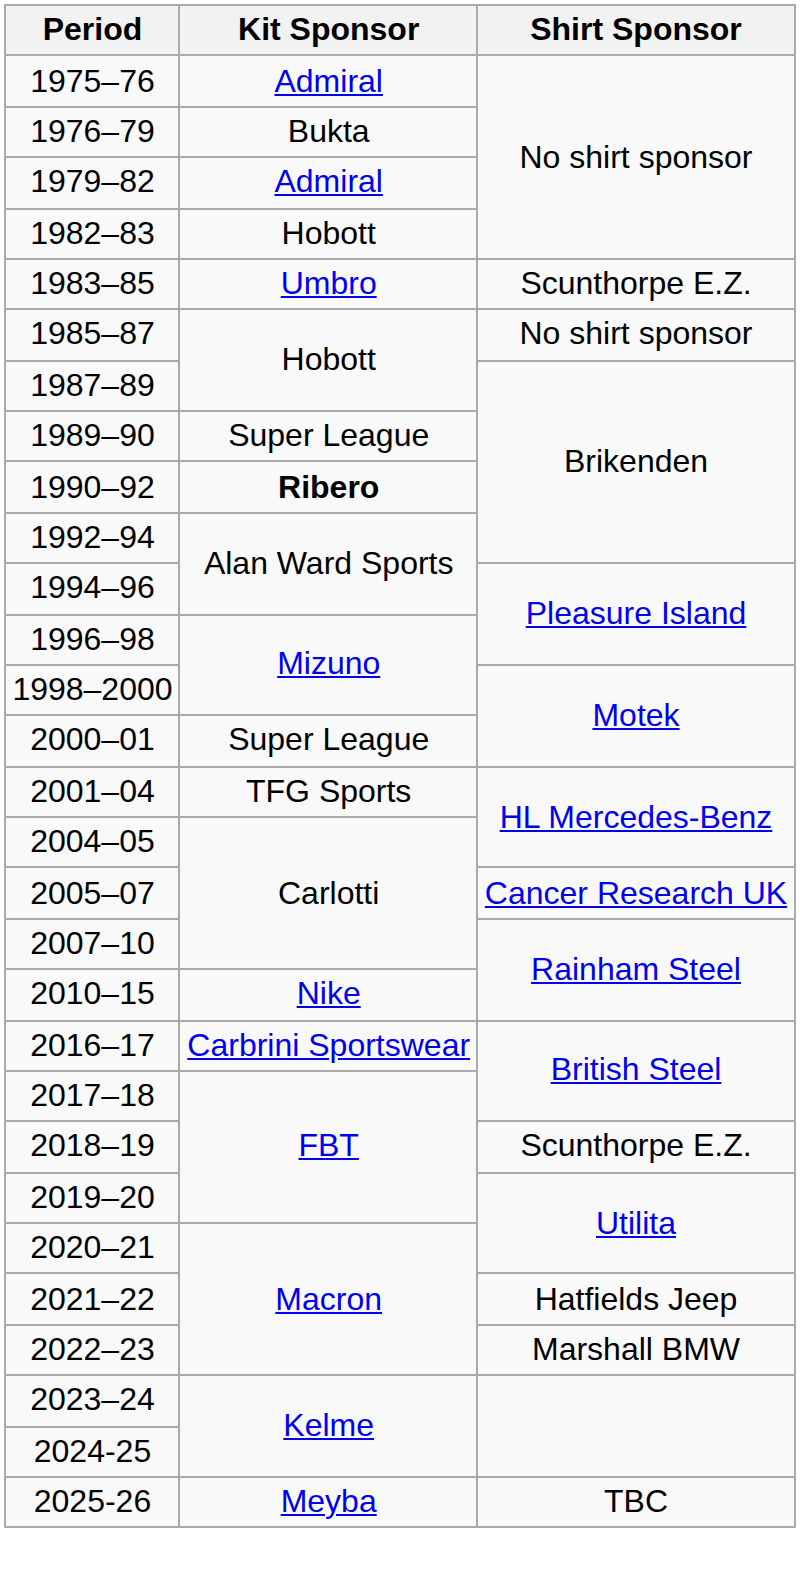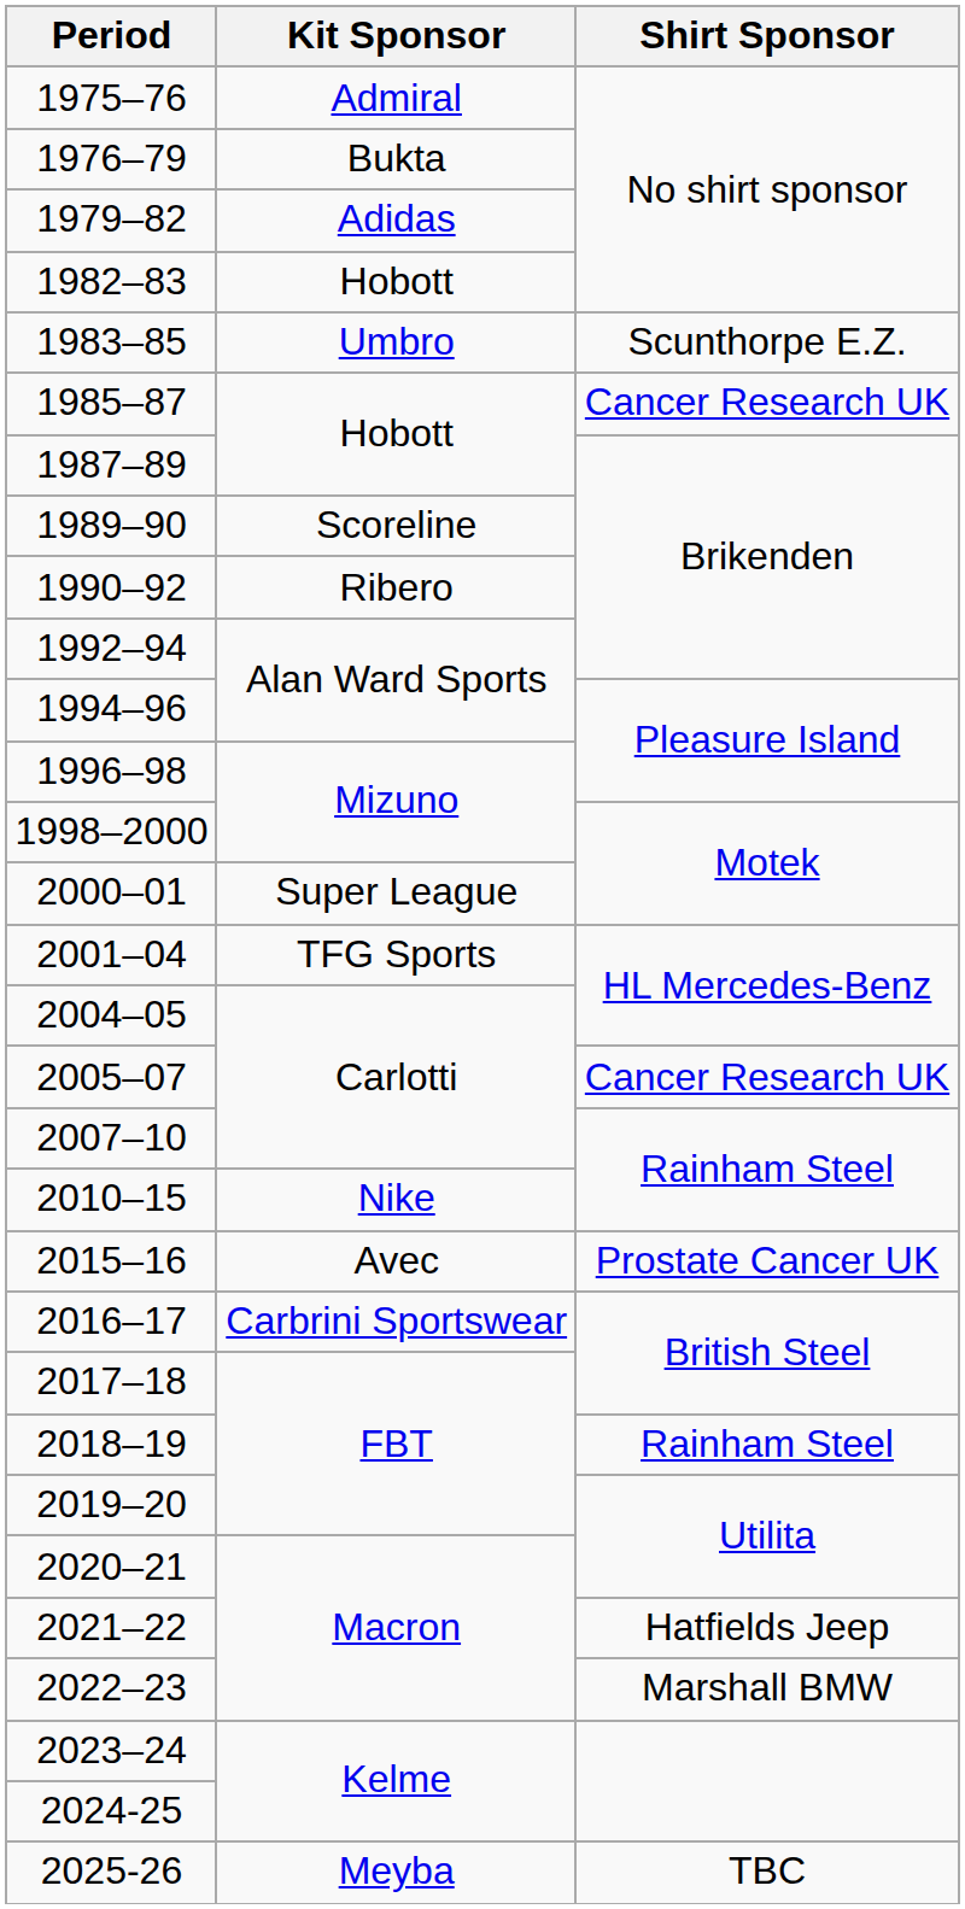1979–82 | Kit Sponsor: Admiral -> Adidas
1985–87 | Shirt Sponsor: No shirt sponsor -> Cancer Research UK
1989–90 | Kit Sponsor: Super League -> Scoreline
1990–92 | Kit Sponsor: bold -> normal
+ row: 2015–16 | Avec | Prostate Cancer UK
2018–19 | Shirt Sponsor: Scunthorpe E.Z. -> Rainham Steel
